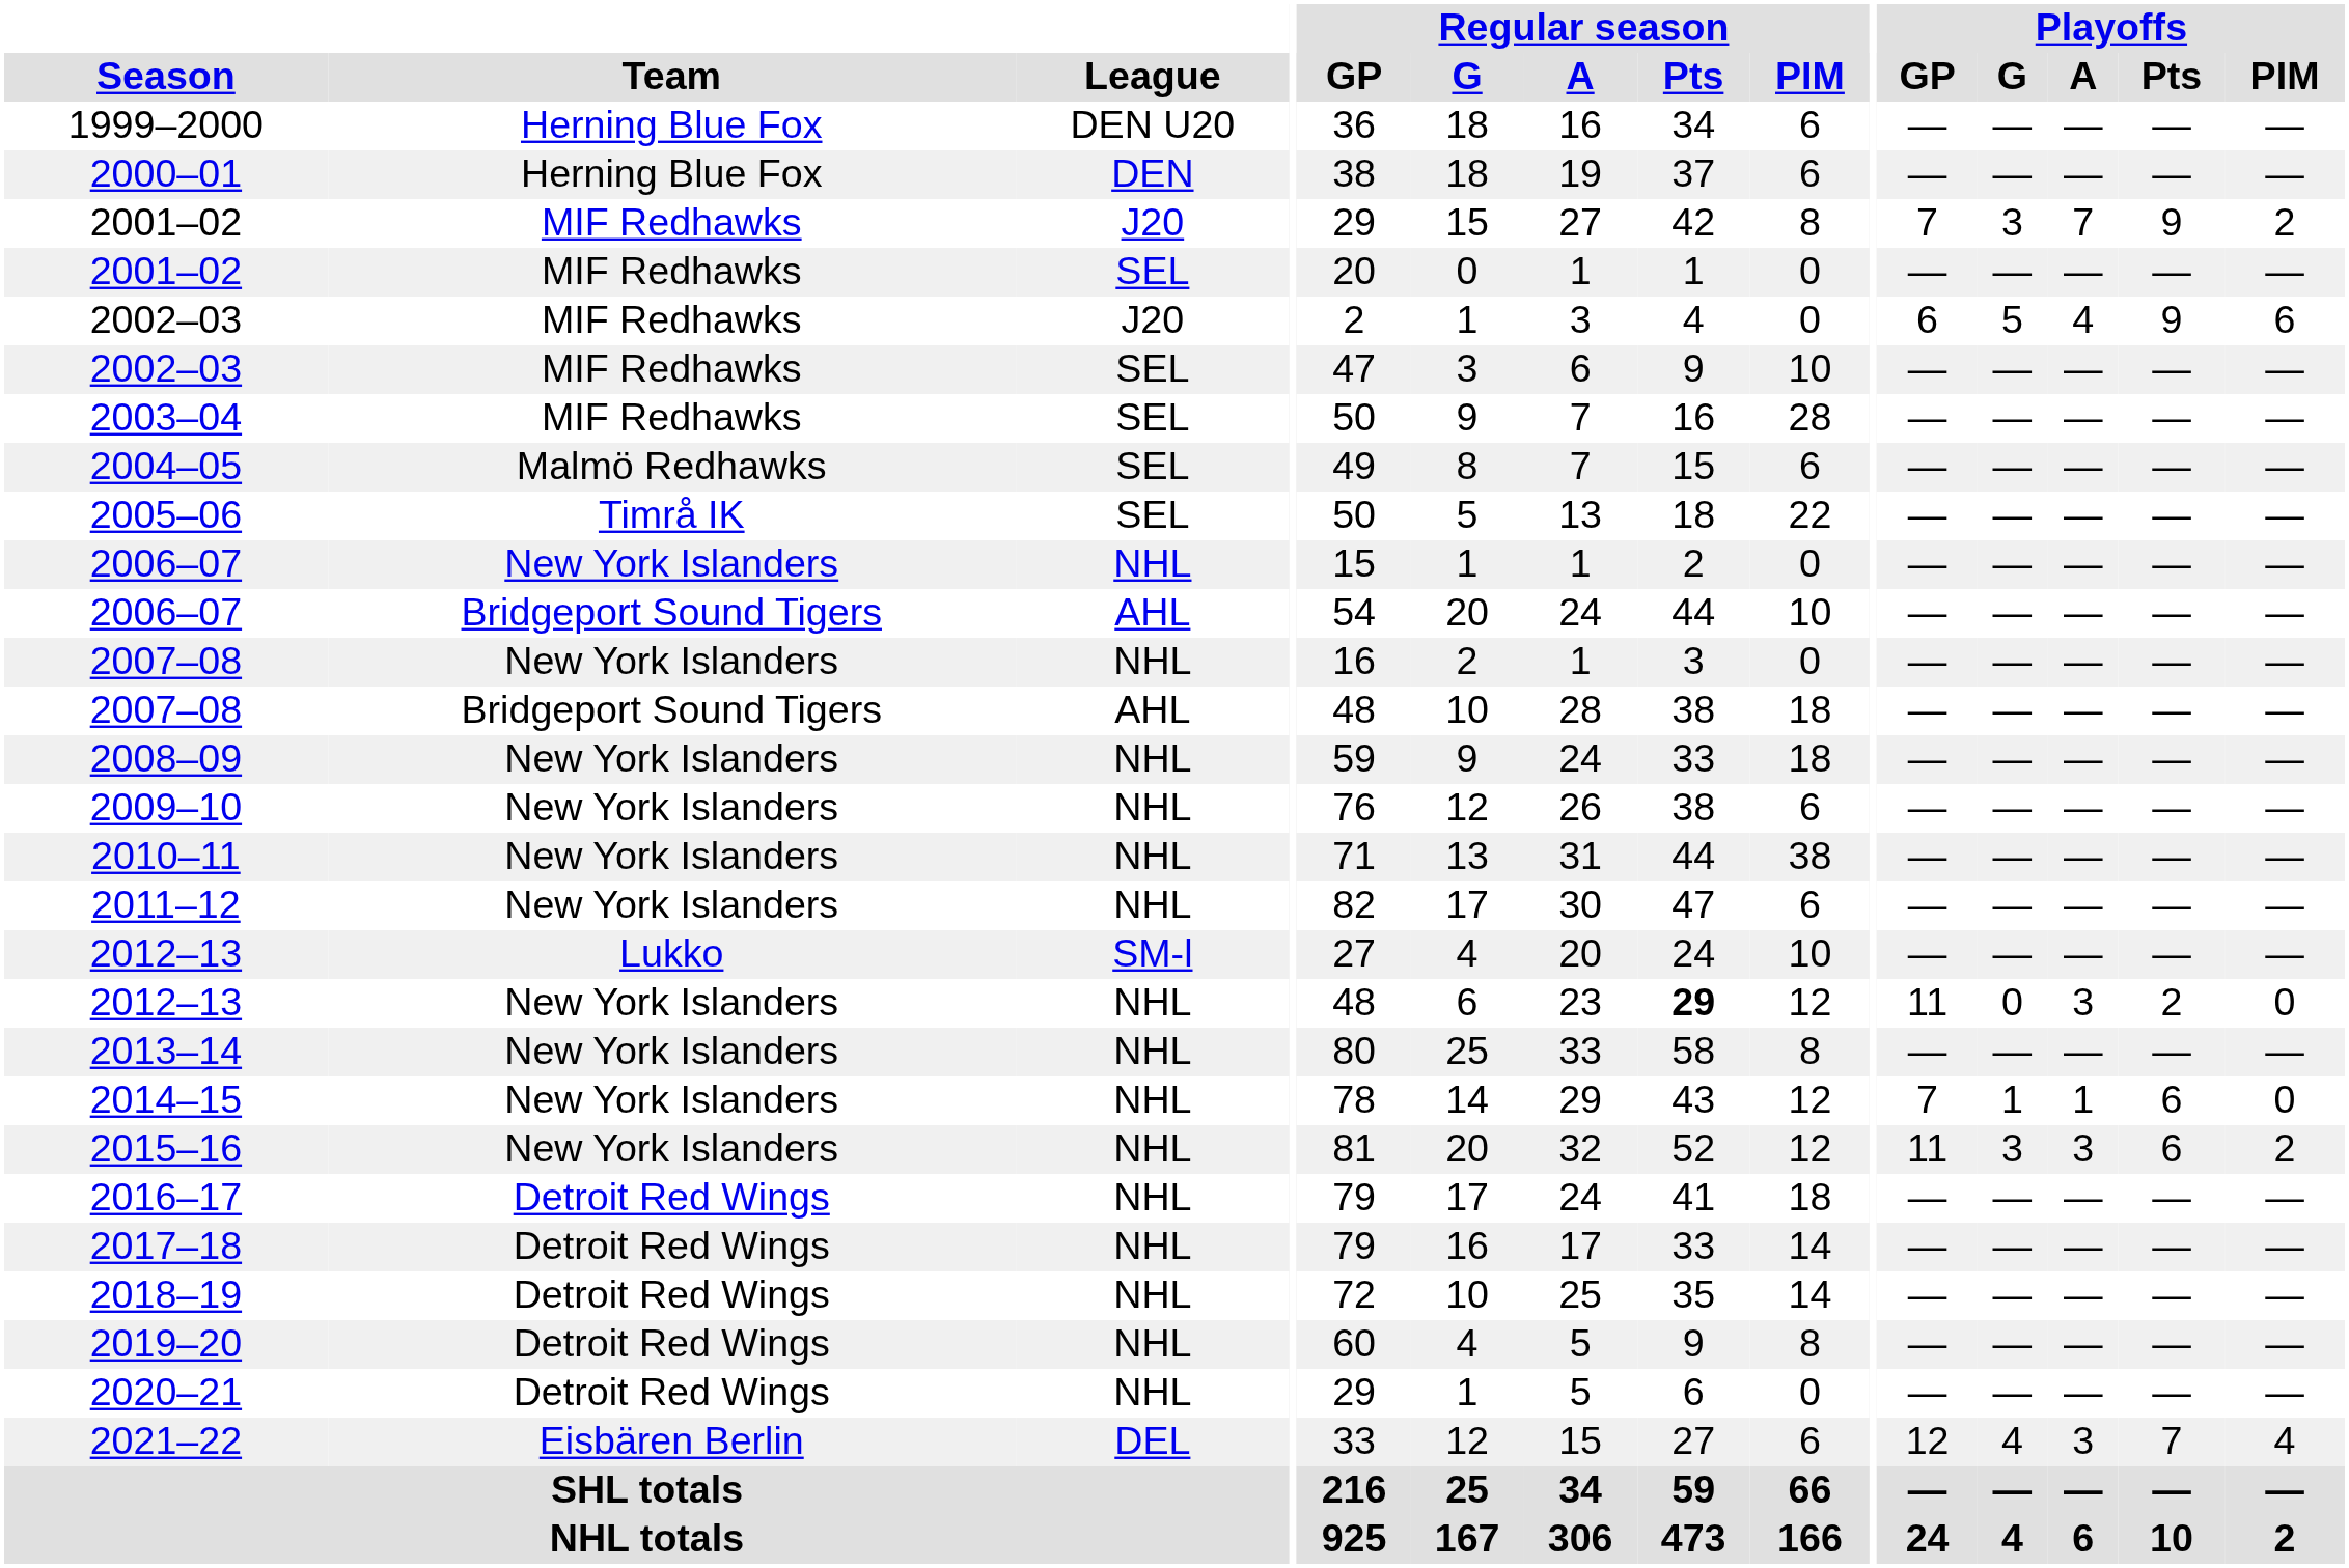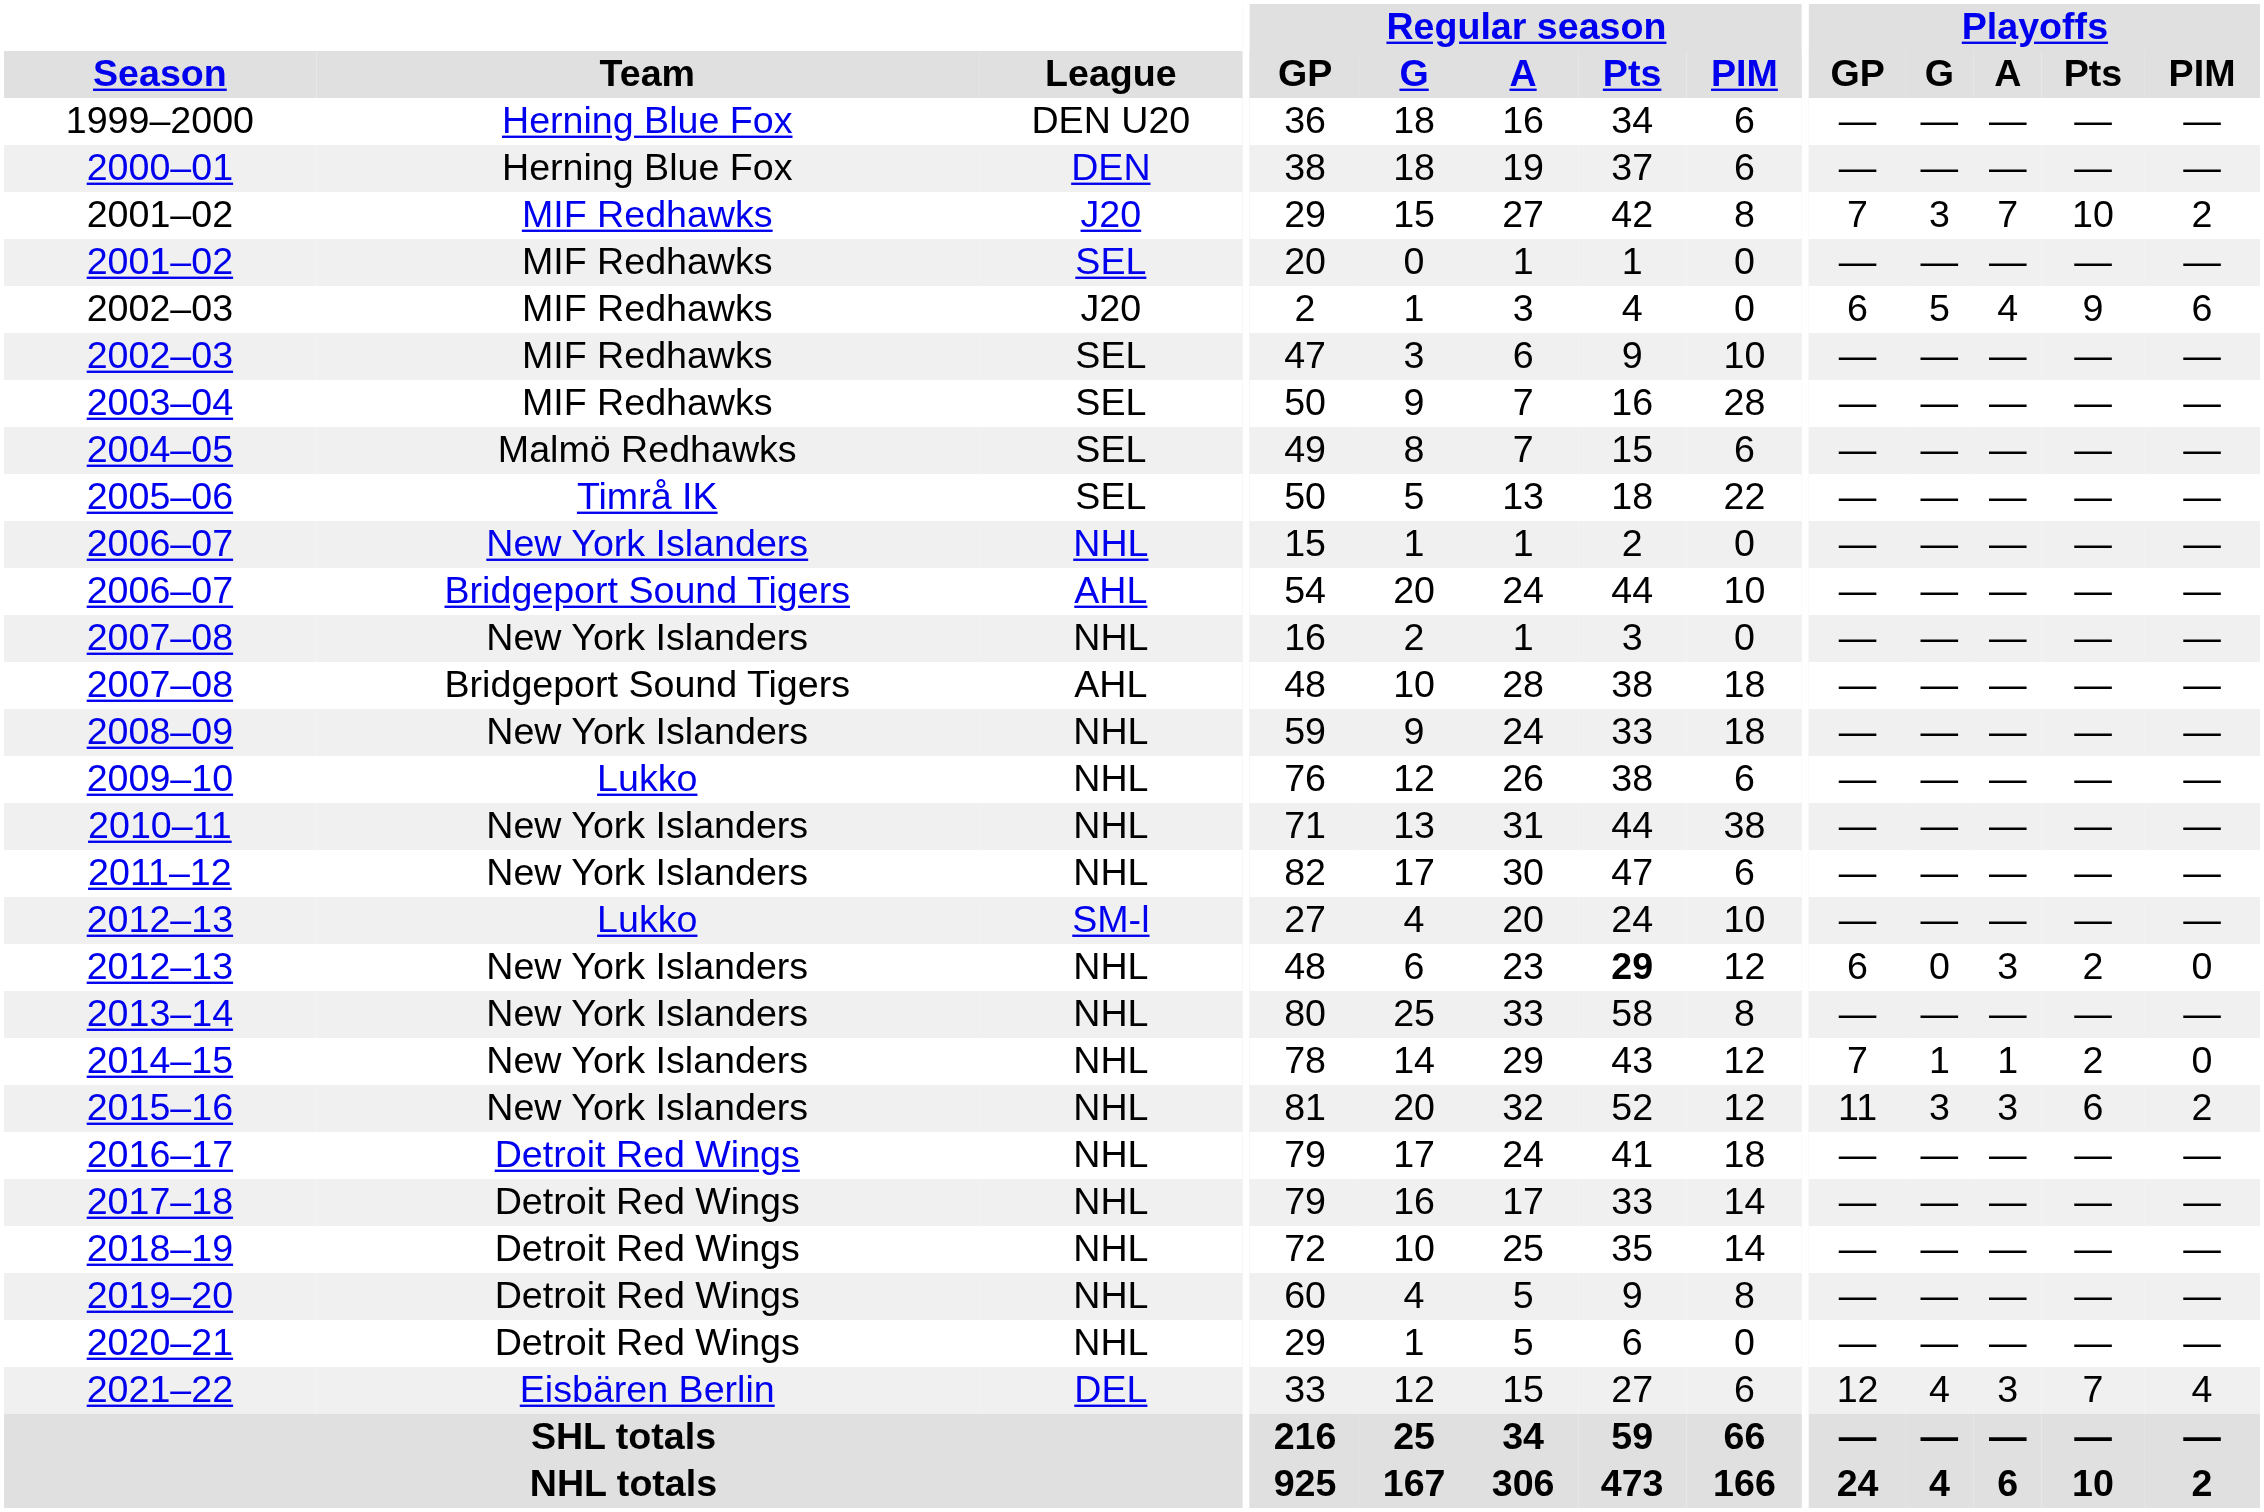2001–02 / J20 | Playoffs / Pts: 9 -> 10
2009–10 | Team: New York Islanders -> Lukko
2012–13 / NHL | Playoffs / GP: 11 -> 6
2014–15 | Playoffs / Pts: 6 -> 2
